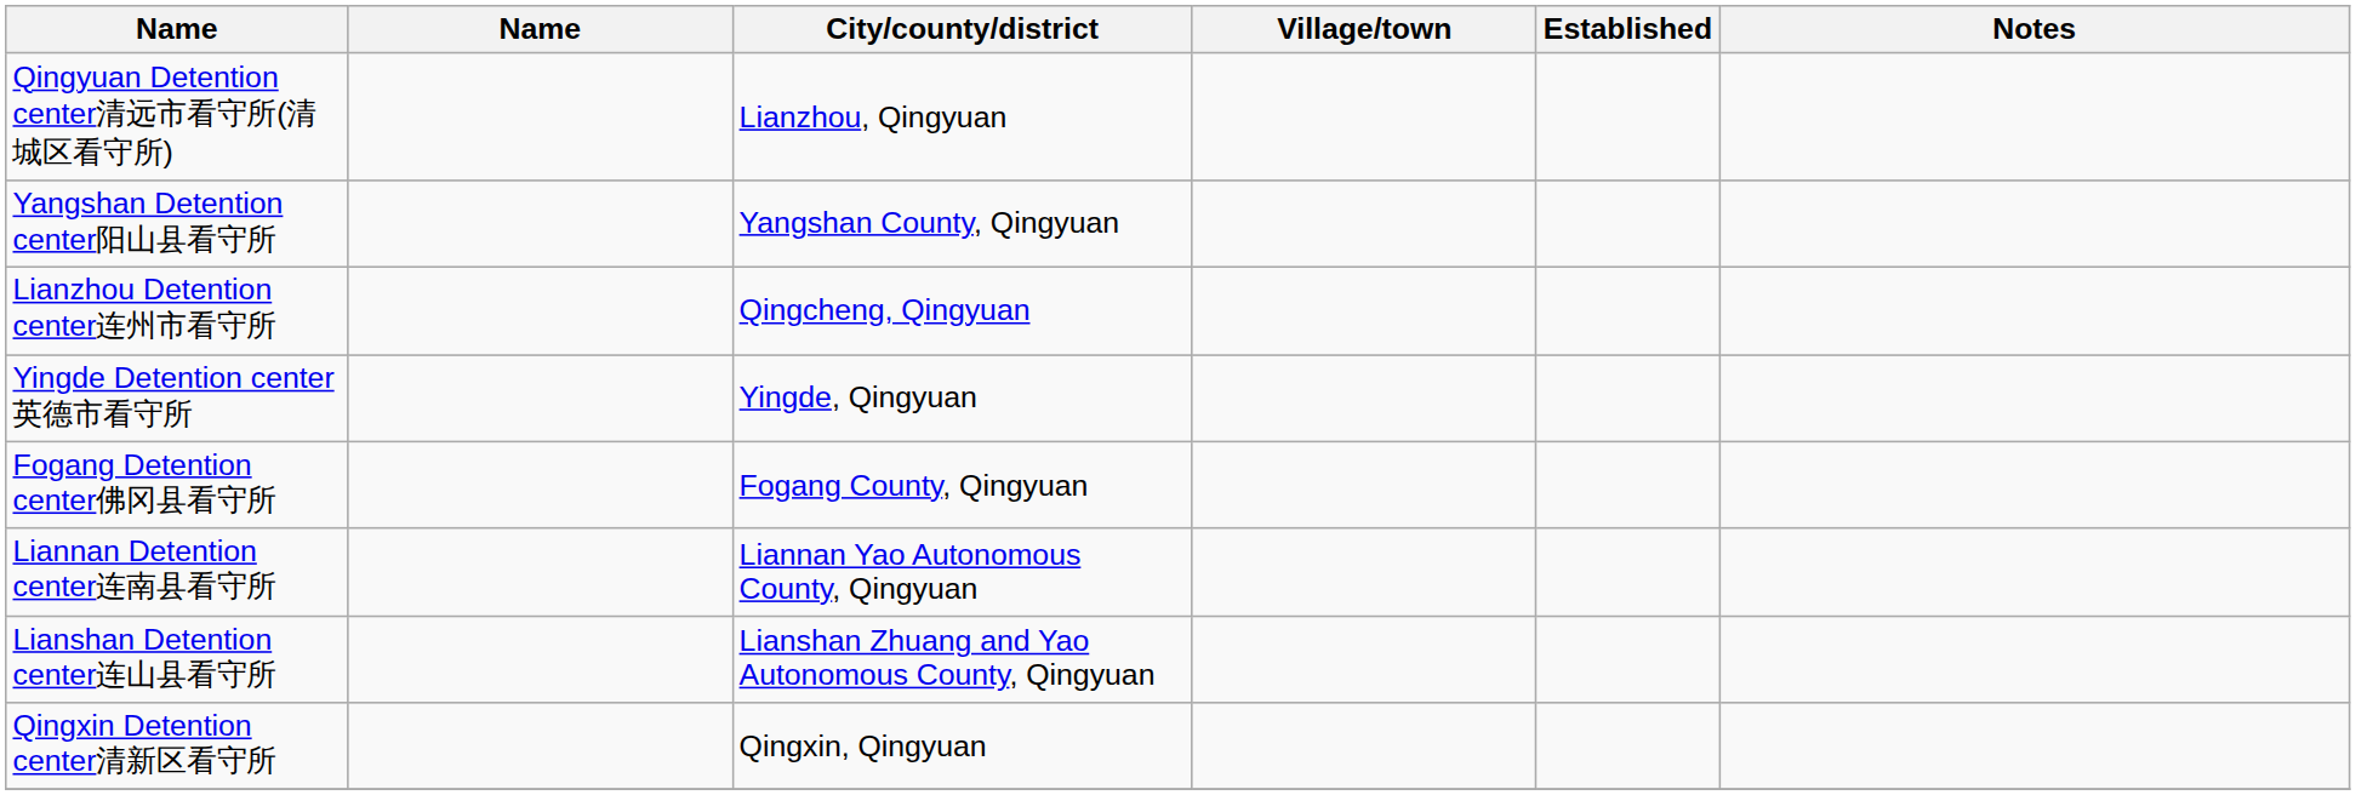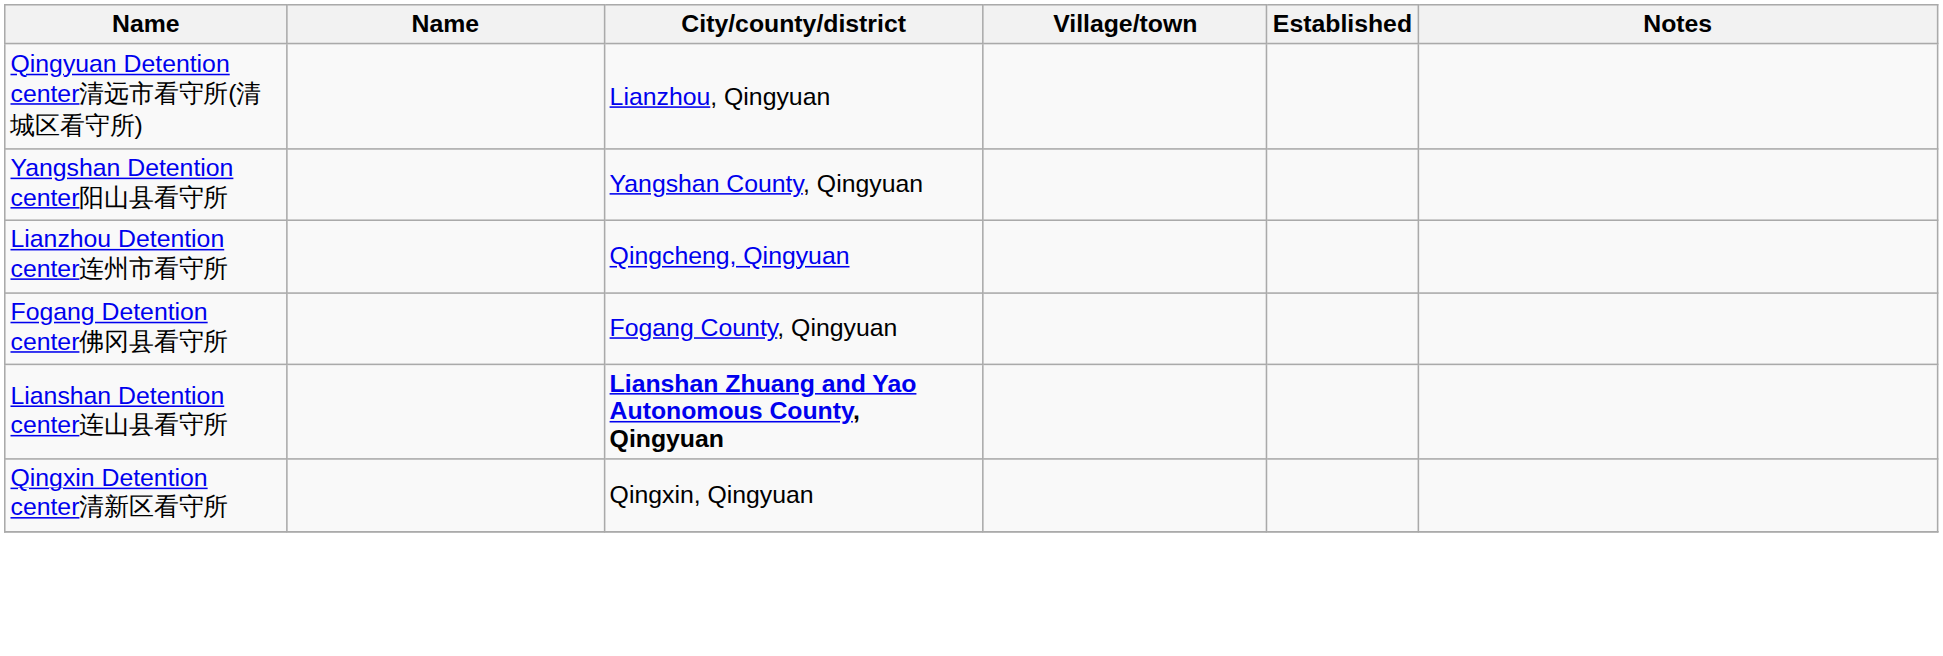- row: Yingde Detention center英德市看守所 | Yingde, Qingyuan
- row: Liannan Detention center连南县看守所 | Liannan Yao Autonomous County, Qingyuan
Lianshan Detention center连山县看守所 | City/county/district: normal -> bold
